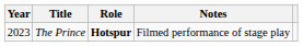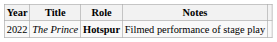The Prince | Year: 2023 -> 2022
